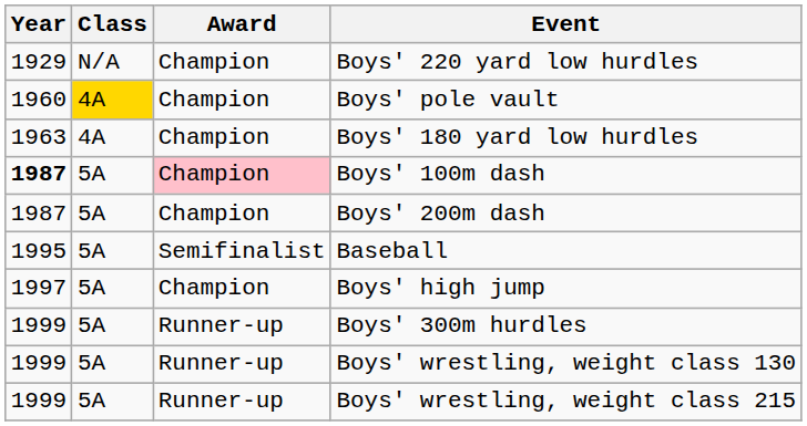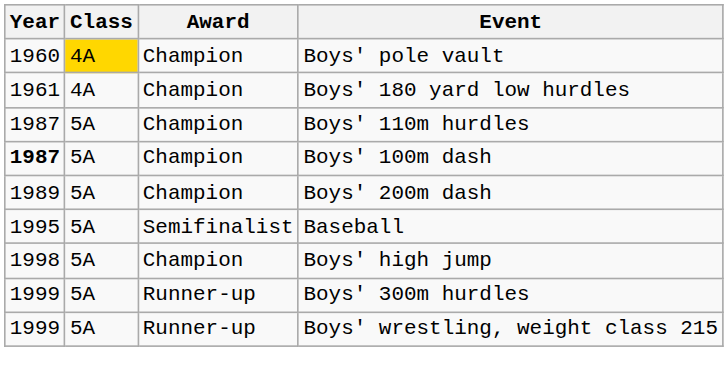- row: 1929 | N/A | Champion | Boys' 220 yard low hurdles
Boys' 180 yard low hurdles | Year: 1963 -> 1961
+ row: 1987 | 5A | Champion | Boys' 110m hurdles
Boys' 100m dash | Award: pink background -> no background
Boys' 200m dash | Year: 1987 -> 1989
Boys' high jump | Year: 1997 -> 1998
- row: 1999 | 5A | Runner-up | Boys' wrestling, weight class 130
